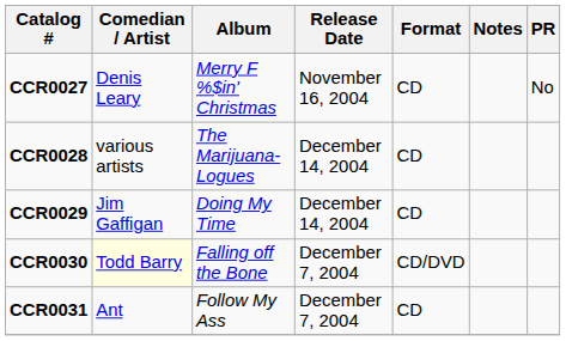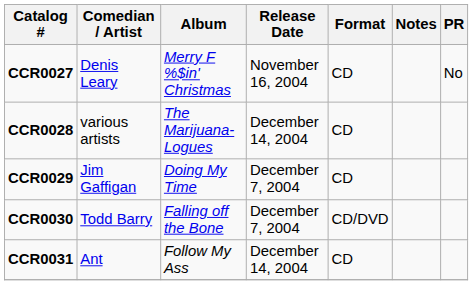CCR0029 | Release Date: December 14, 2004 -> December 7, 2004
CCR0030 | Comedian / Artist: lightyellow background -> no background
CCR0031 | Release Date: December 7, 2004 -> December 14, 2004
